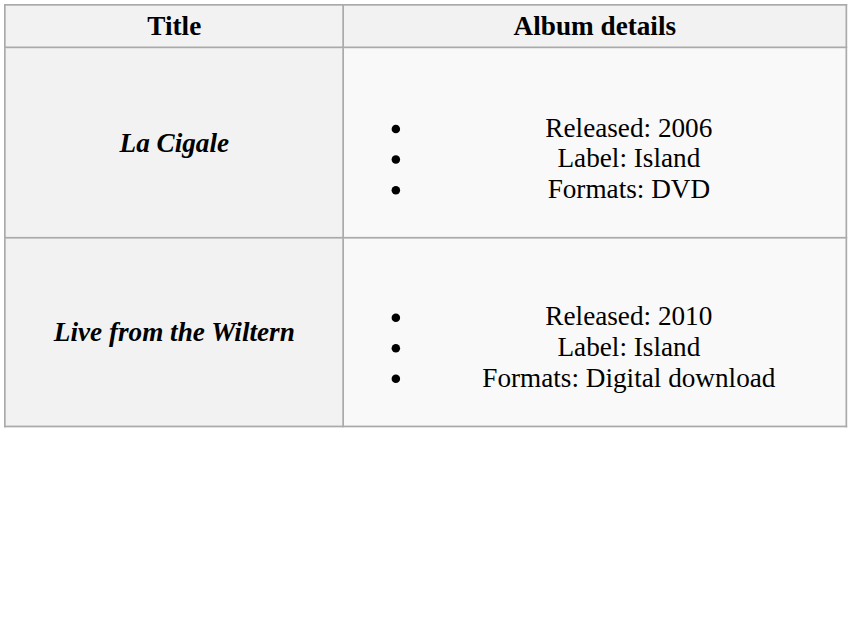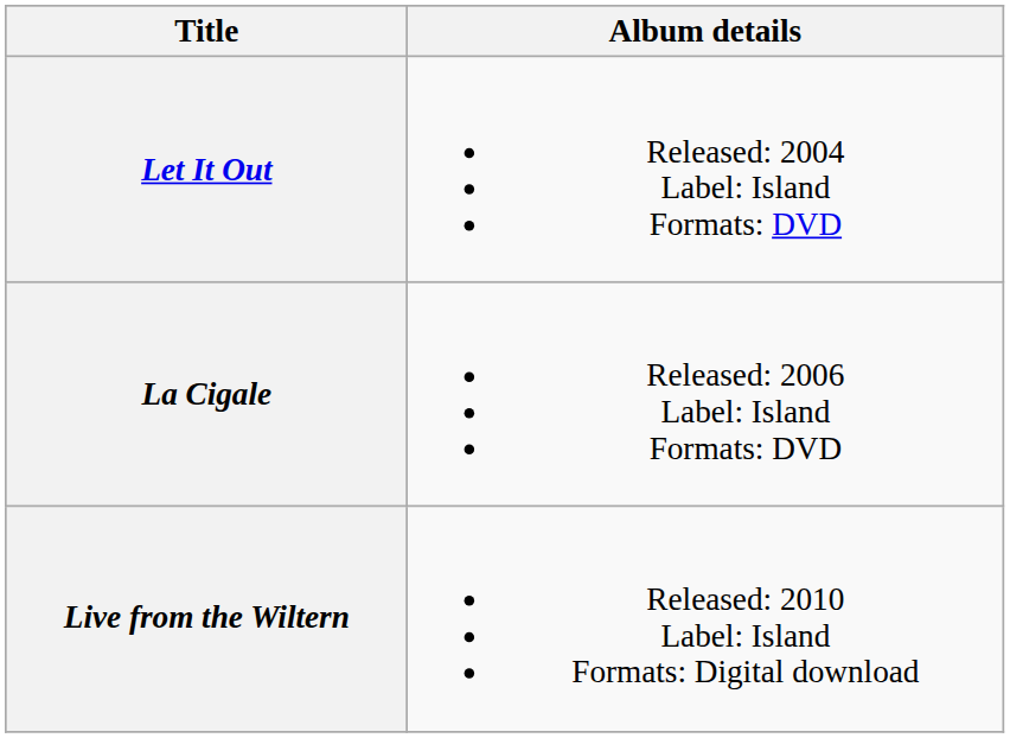+ row: Let It Out | Released: 2004 Label: Island Formats: DVD
